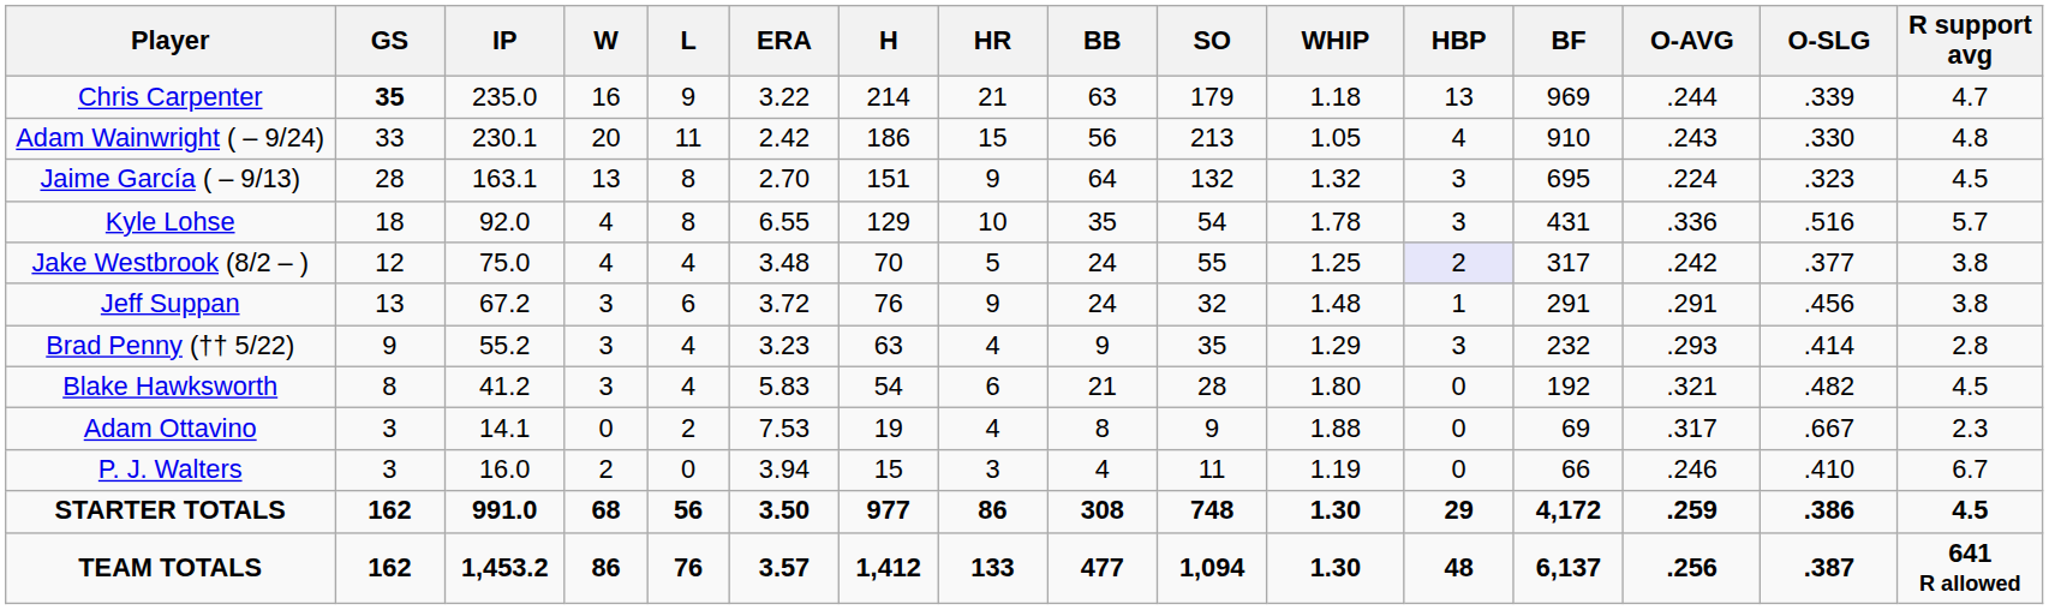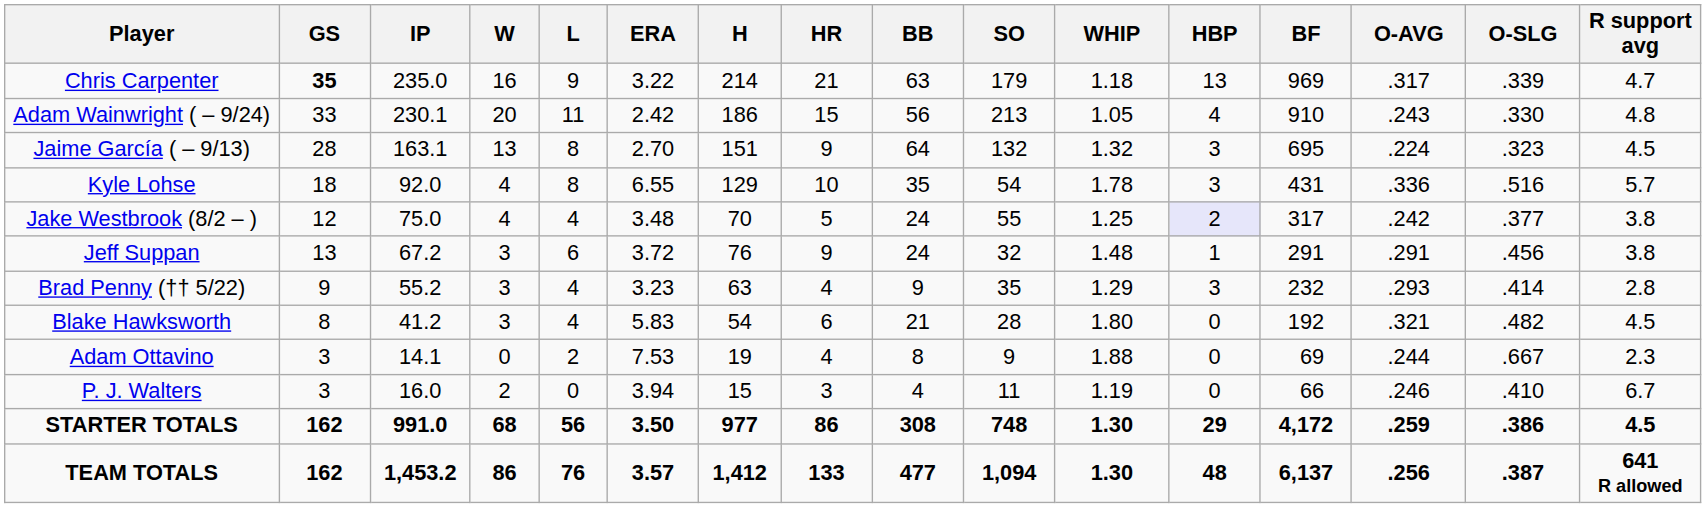Chris Carpenter | O-AVG: .244 -> .317
Adam Ottavino | O-AVG: .317 -> .244
